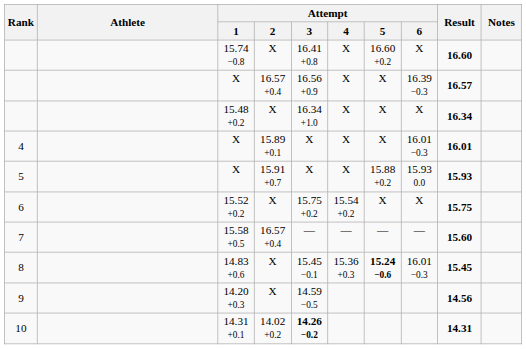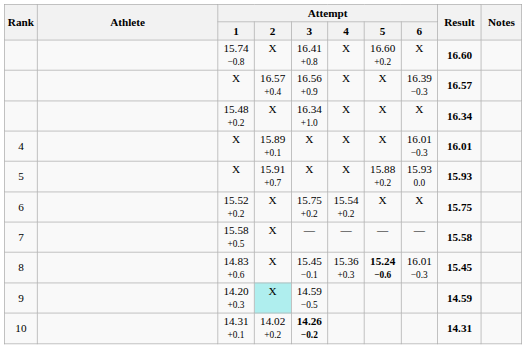7 | Attempt / 2: 16.57 +0.4 -> X
7 | Result: 15.60 -> 15.58
9 | Attempt / 2: no background -> paleturquoise background
9 | Result: 14.56 -> 14.59
